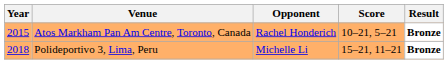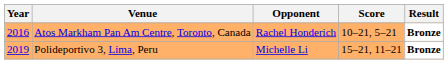Atos Markham Pan Am Centre, Toronto, Canada | Year: 2015 -> 2016
Polideportivo 3, Lima, Peru | Year: 2018 -> 2019
